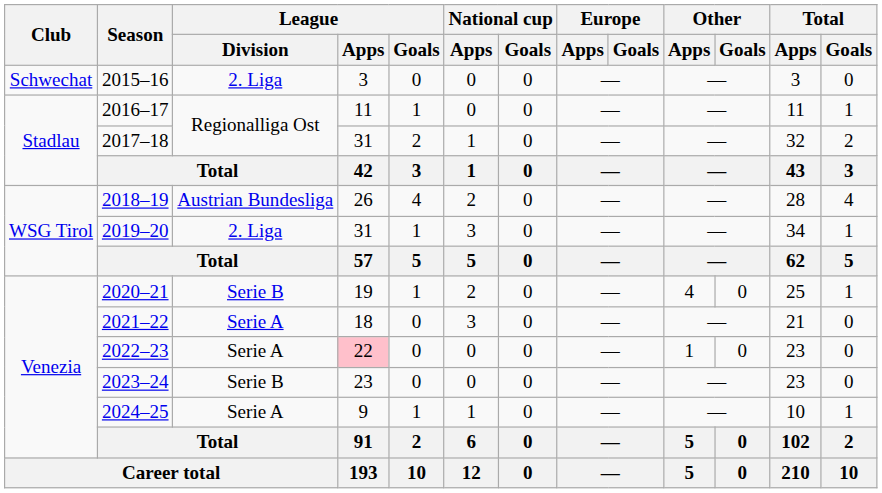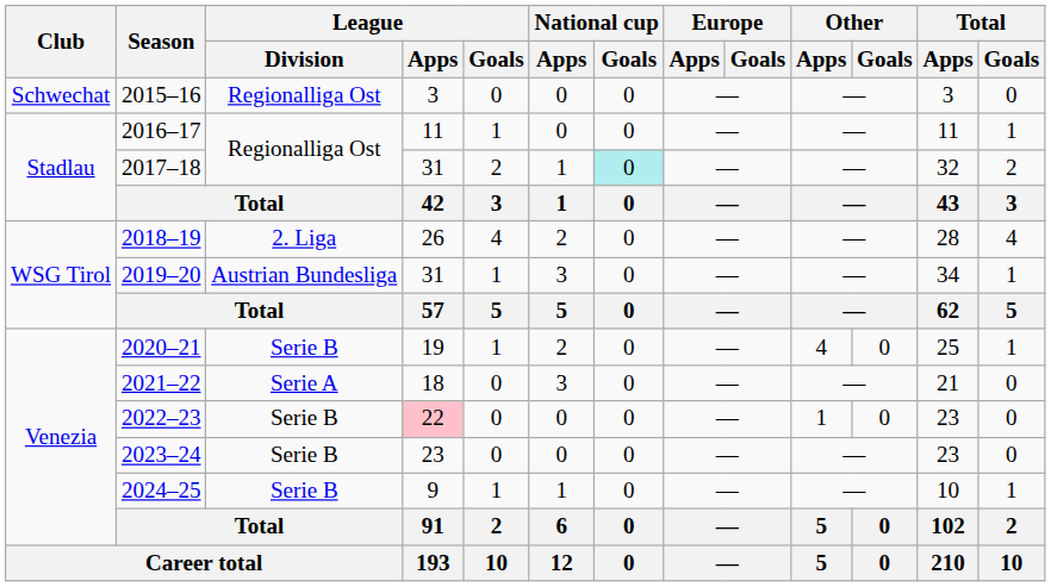2015–16 | League / Division: 2. Liga -> Regionalliga Ost
2017–18 | National cup / Goals: no background -> paleturquoise background
2018–19 | League / Division: Austrian Bundesliga -> 2. Liga
2019–20 | League / Division: 2. Liga -> Austrian Bundesliga
2022–23 | League / Division: Serie A -> Serie B
2024–25 | League / Division: Serie A -> Serie B
